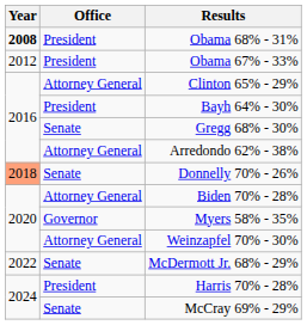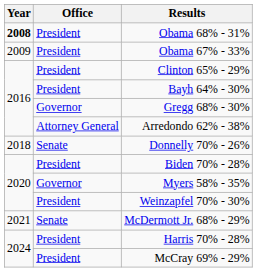Obama 67% - 33% | Year: 2012 -> 2009
Clinton 65% - 29% | Office: Attorney General -> President
Gregg 68% - 30% | Office: Senate -> Governor
Donnelly 70% - 26% | Year: lightsalmon background -> no background
Biden 70% - 28% | Office: Attorney General -> President
Weinzapfel 70% - 30% | Office: Attorney General -> President
McDermott Jr. 68% - 29% | Year: 2022 -> 2021
McCray 69% - 29% | Office: Senate -> President
